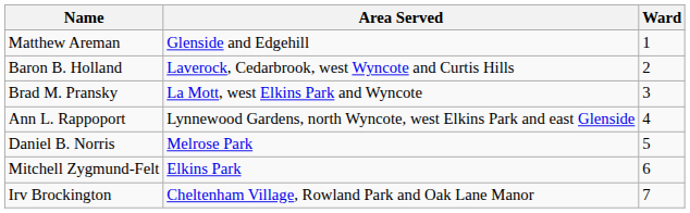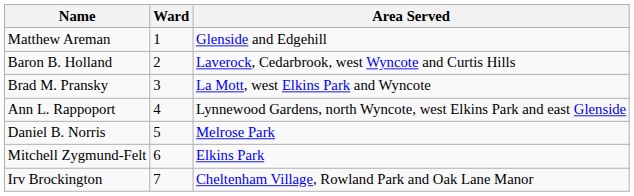columns swapped: Ward <-> Area Served
